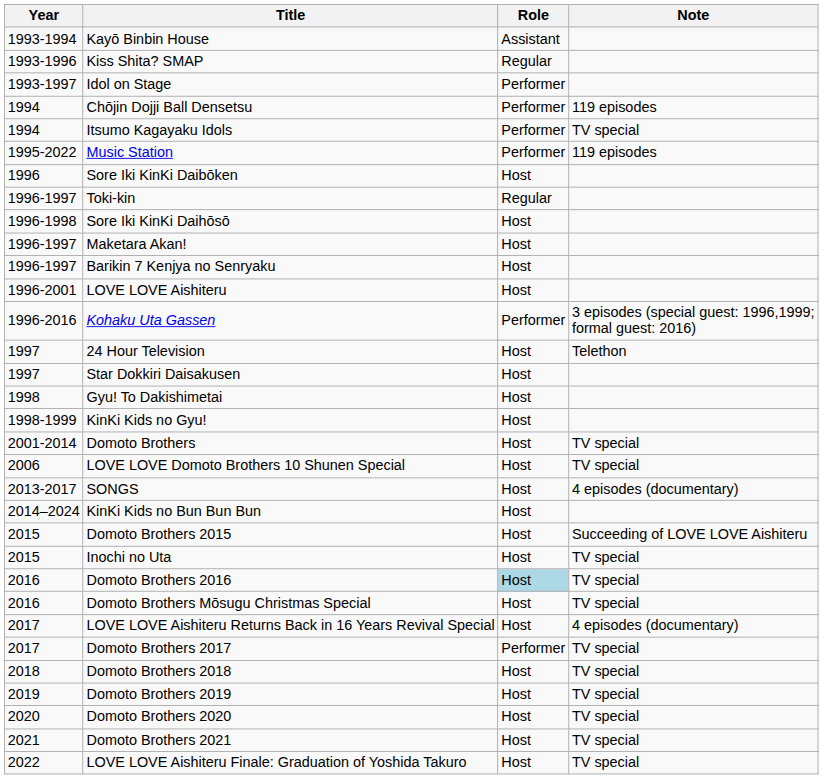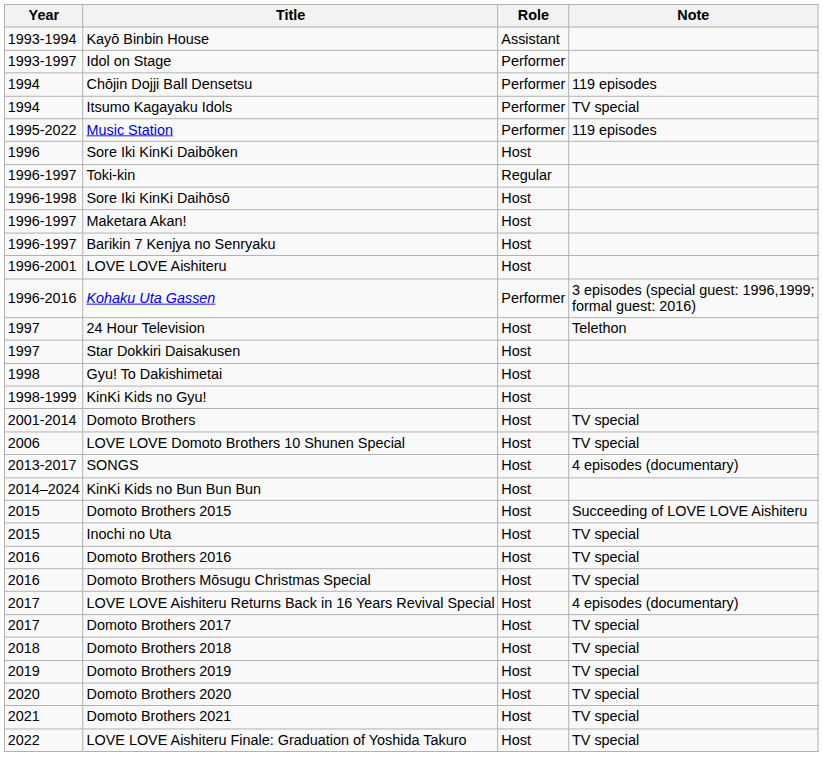- row: 1993-1996 | Kiss Shita? SMAP | Regular
Domoto Brothers 2016 | Role: lightblue background -> no background
Domoto Brothers 2017 | Role: Performer -> Host
